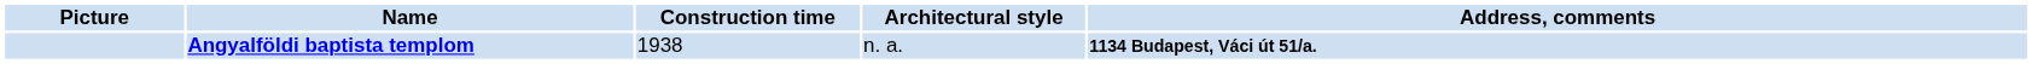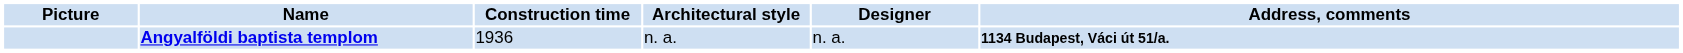+ column: Designer | n. a.
Angyalföldi baptista templom | Construction time: 1938 -> 1936
